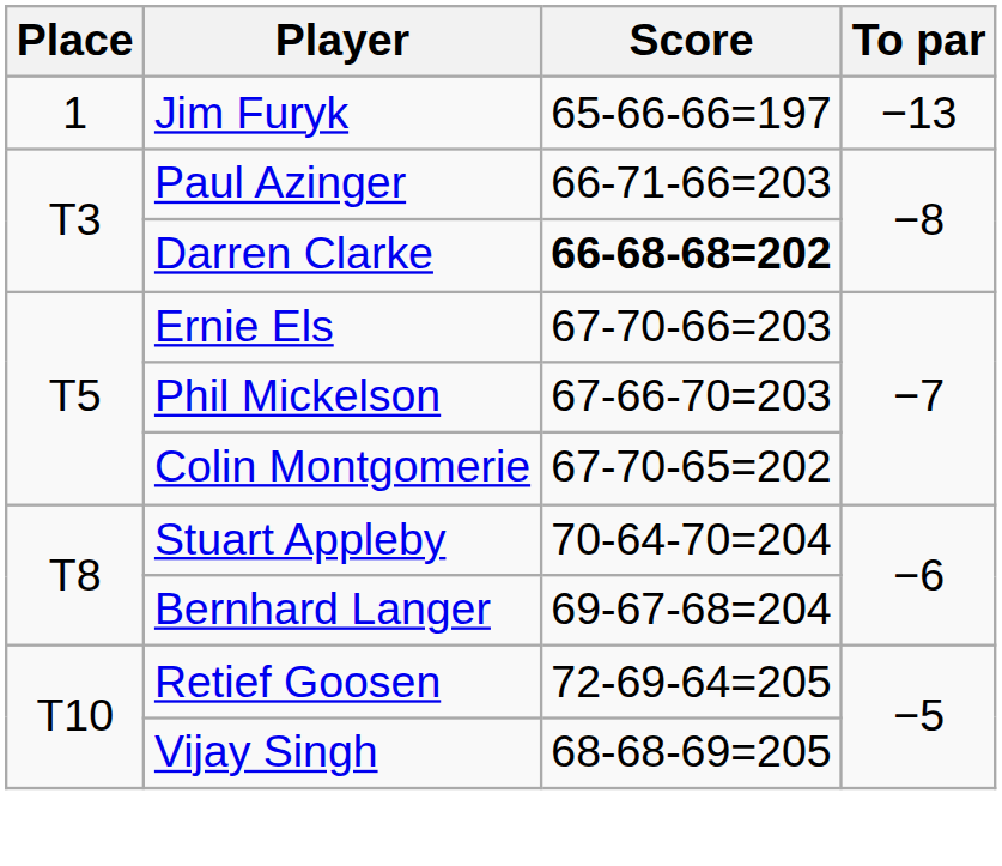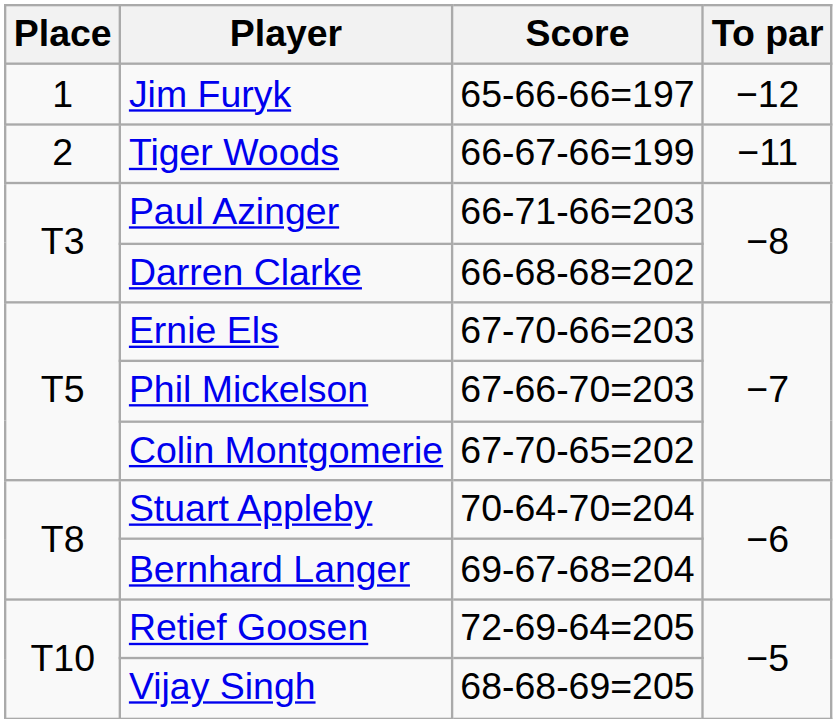Jim Furyk | To par: −13 -> −12
+ row: 2 | Tiger Woods | 66-67-66=199 | −11
Darren Clarke | Score: bold -> normal
